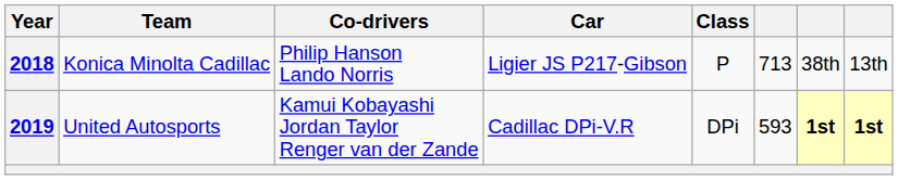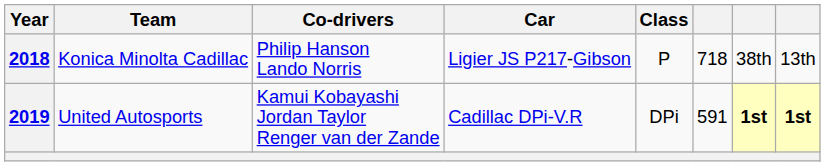2018 | column 6: 713 -> 718
2019 | column 6: 593 -> 591
